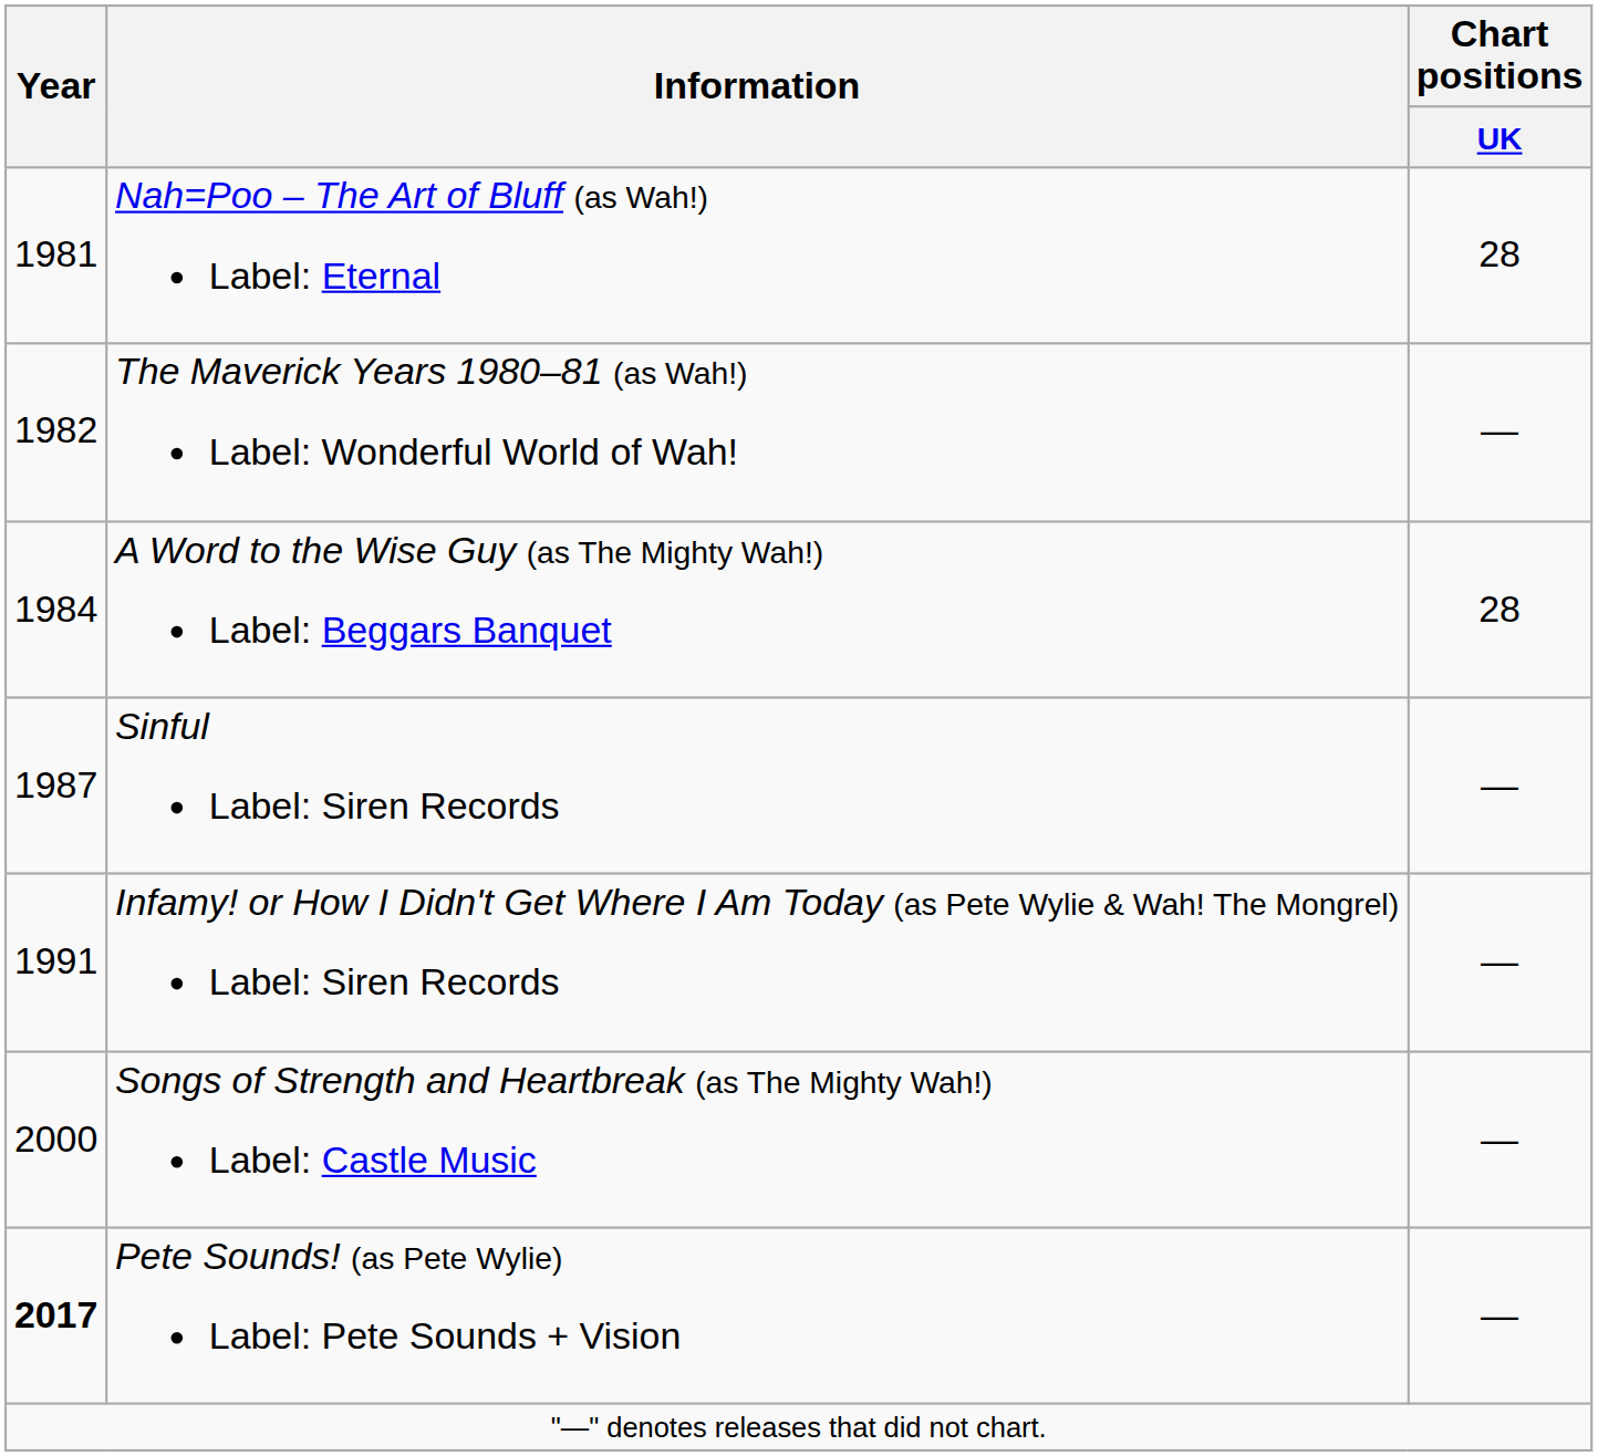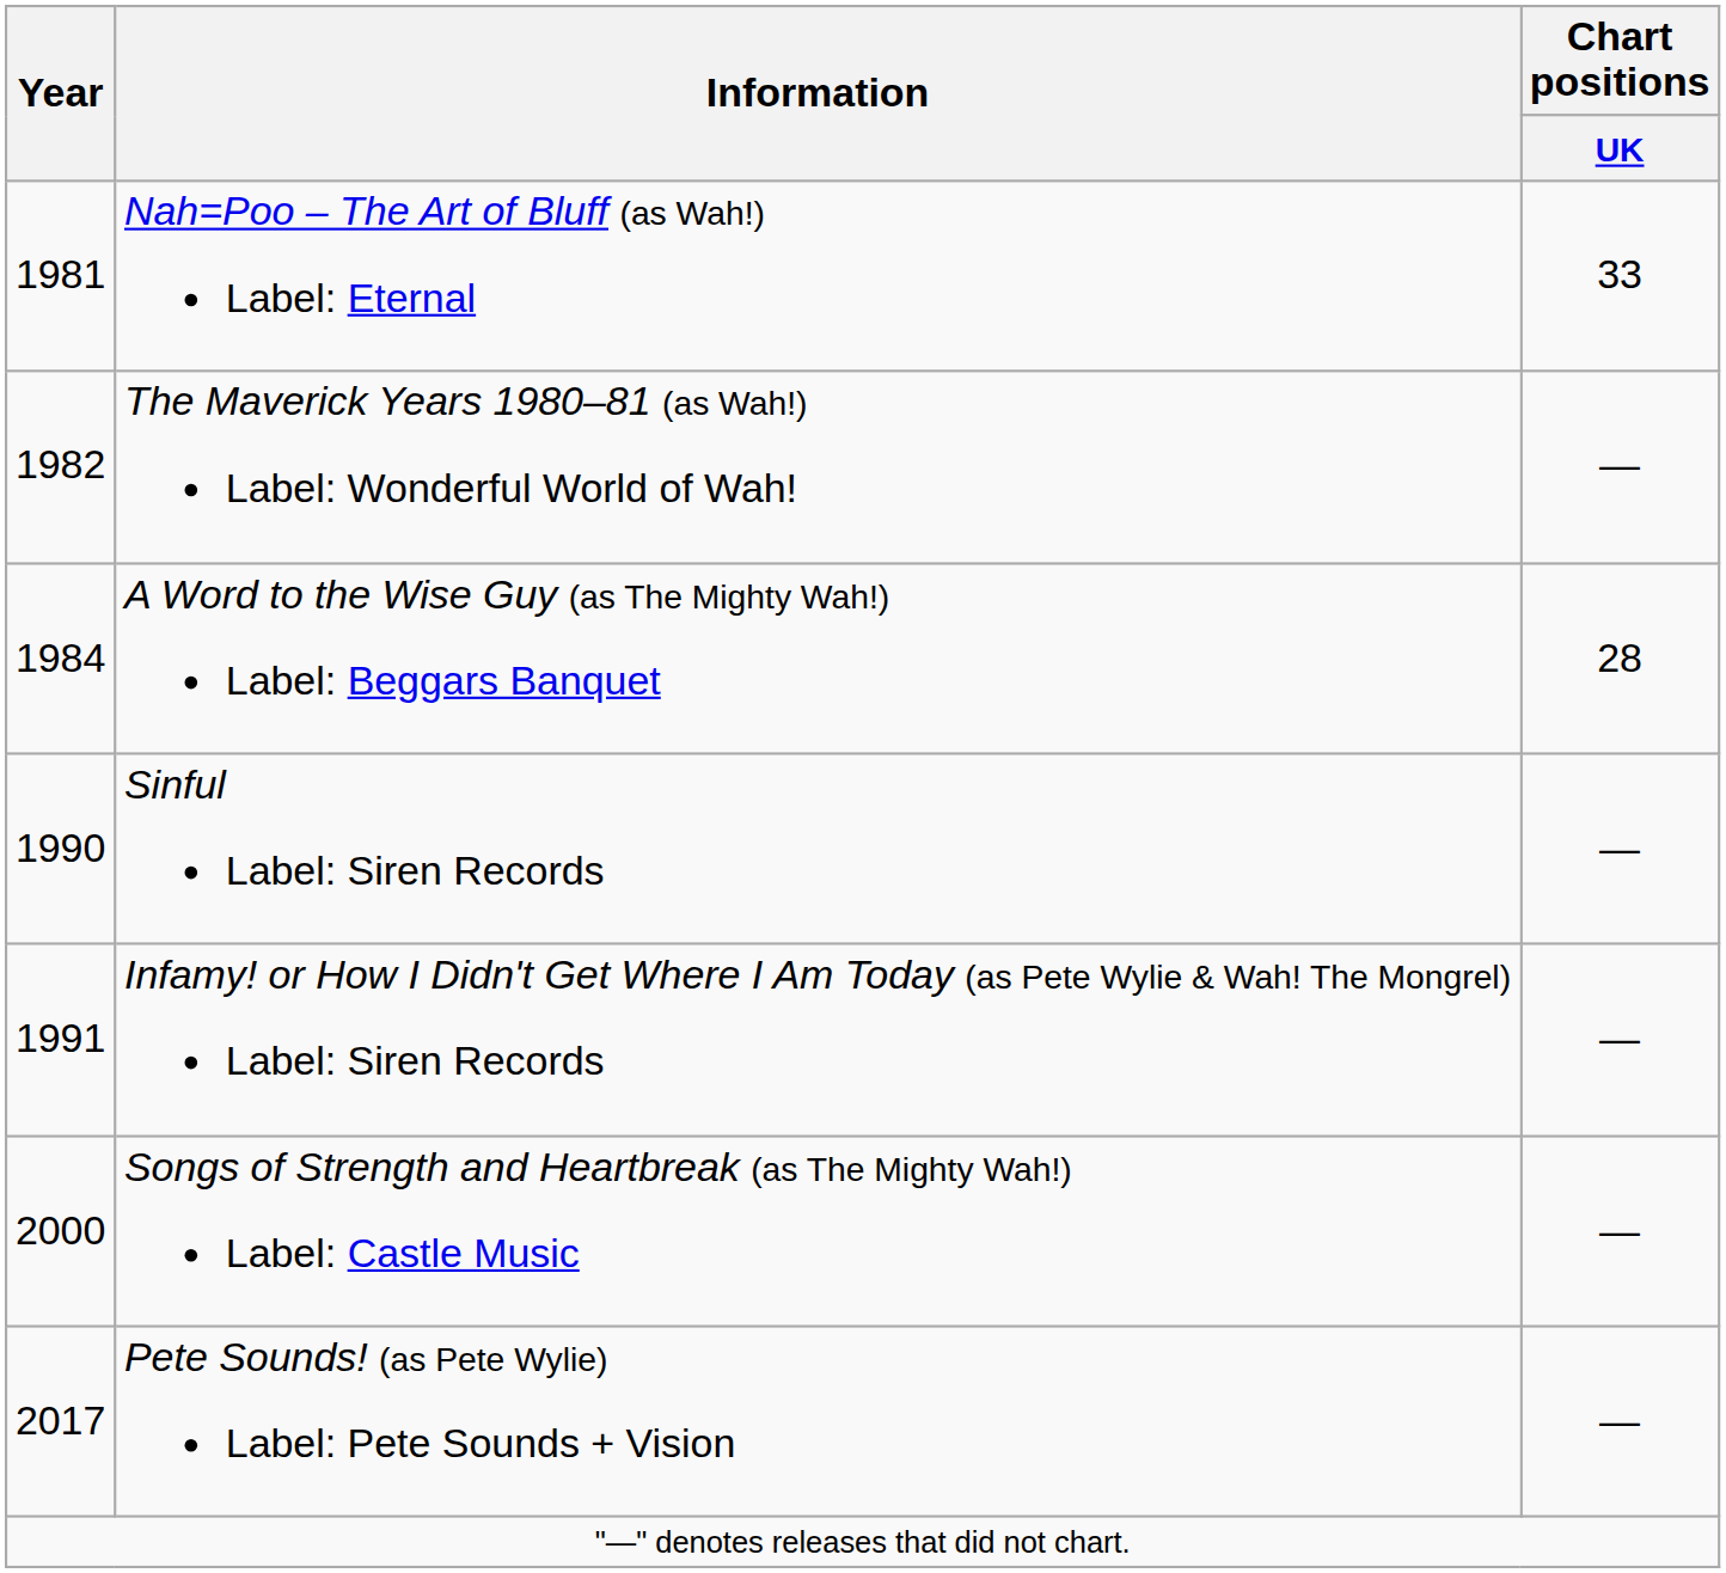Nah=Poo – The Art of Bluff (as Wah!) Label: Eternal | Chart positions / UK: 28 -> 33
Sinful Label: Siren Records | Year: 1987 -> 1990
Pete Sounds! (as Pete Wylie) Label: Pete Sounds + Vision | Year: bold -> normal
